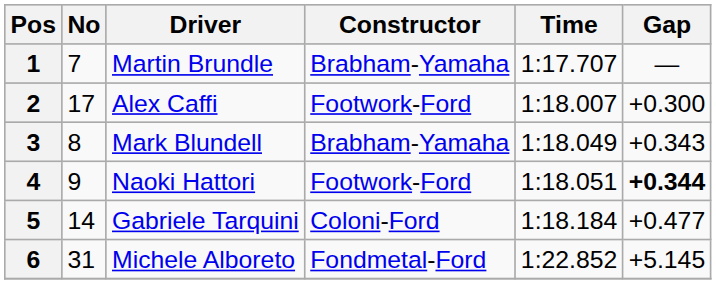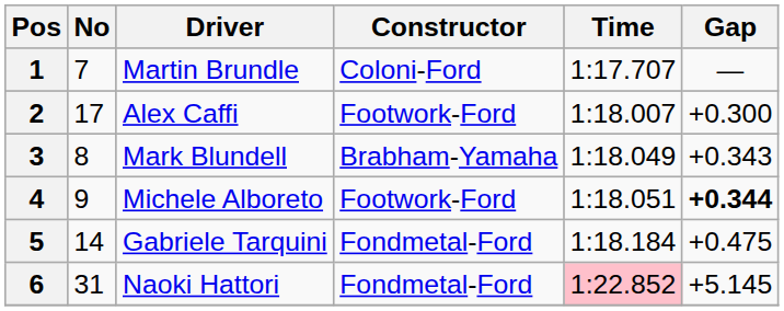1 | Constructor: Brabham-Yamaha -> Coloni-Ford
4 | Driver: Naoki Hattori -> Michele Alboreto
5 | Constructor: Coloni-Ford -> Fondmetal-Ford
5 | Gap: +0.477 -> +0.475
6 | Driver: Michele Alboreto -> Naoki Hattori
6 | Time: no background -> pink background
